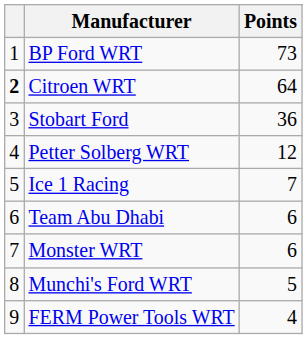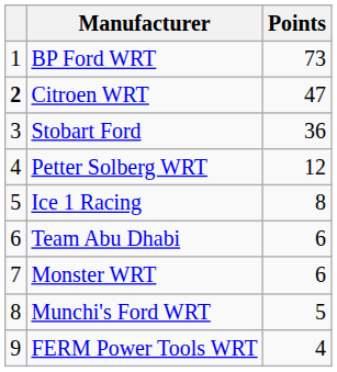Citroen WRT | Points: 64 -> 47
Ice 1 Racing | Points: 7 -> 8
